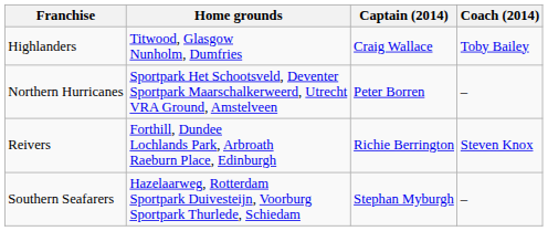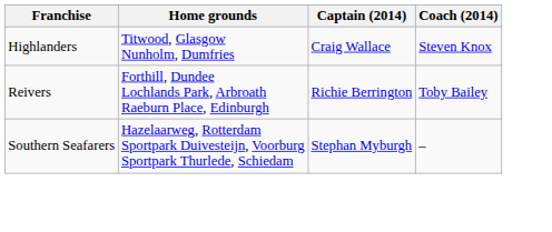Highlanders | Coach (2014): Toby Bailey -> Steven Knox
- row: Northern Hurricanes | Sportpark Het Schootsveld, Deventer Sportpark Maarschalkerweerd, Utrecht VRA Ground, Amstelveen | Peter Borren | –
Reivers | Coach (2014): Steven Knox -> Toby Bailey
